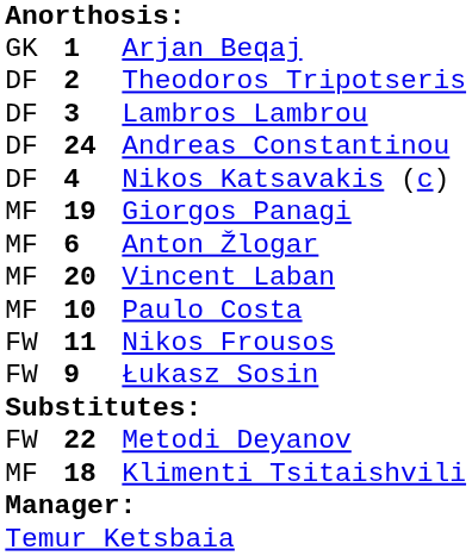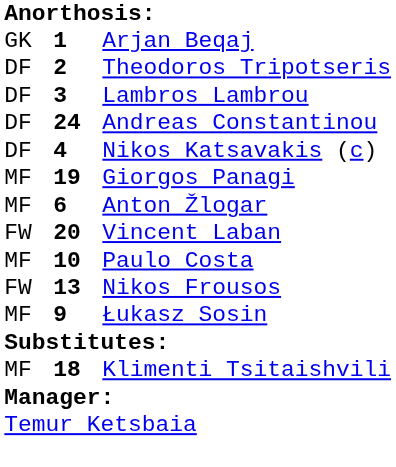Vincent Laban | column 1: MF -> FW
Nikos Frousos | column 2: 11 -> 13
Łukasz Sosin | column 1: FW -> MF
- row: FW | 22 | Metodi Deyanov
